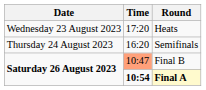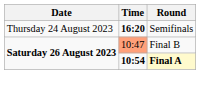- row: Wednesday 23 August 2023 | 17:20 | Heats
Semifinals | Time: normal -> bold
